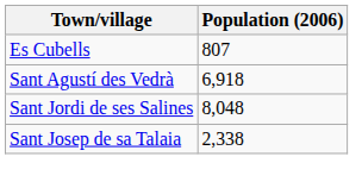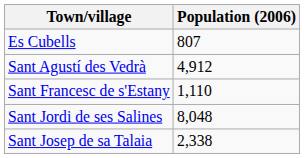Sant Agustí des Vedrà | Population (2006): 6,918 -> 4,912
+ row: Sant Francesc de s'Estany | 1,110
